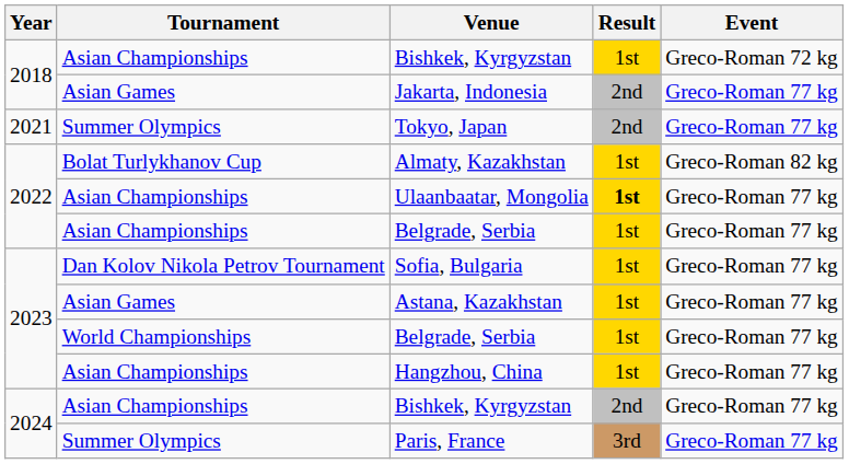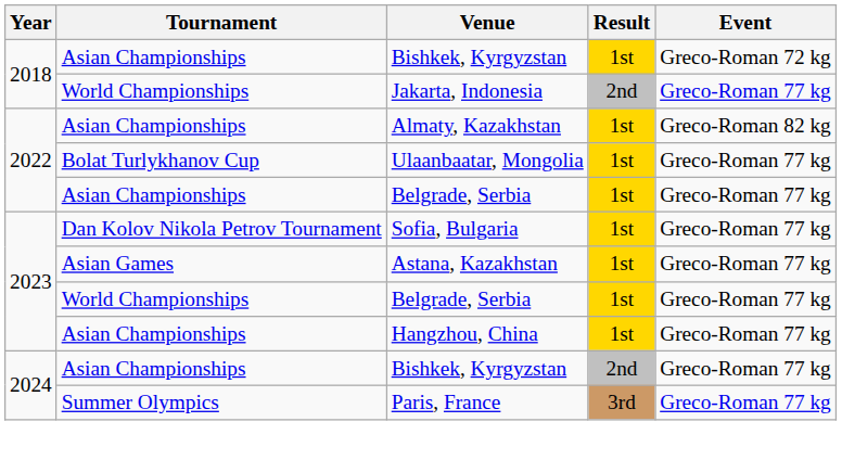Jakarta, Indonesia | Tournament: Asian Games -> World Championships
- row: 2021 | Summer Olympics | Tokyo, Japan | 2nd | Greco-Roman 77 kg
Almaty, Kazakhstan | Tournament: Bolat Turlykhanov Cup -> Asian Championships
Ulaanbaatar, Mongolia | Tournament: Asian Championships -> Bolat Turlykhanov Cup
Ulaanbaatar, Mongolia | Result: bold -> normal
